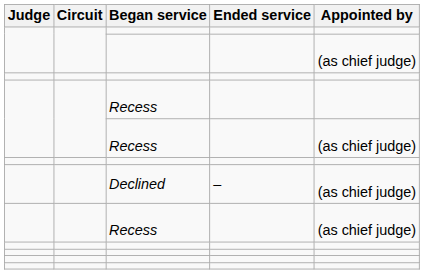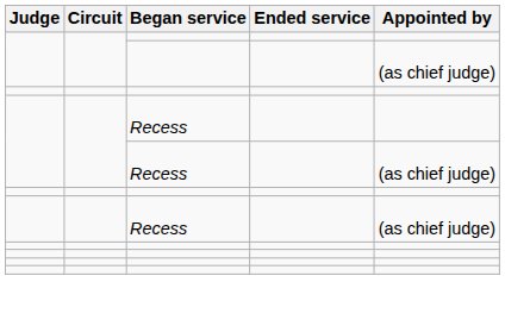- row: Declined | – | (as chief judge)
